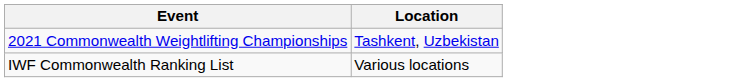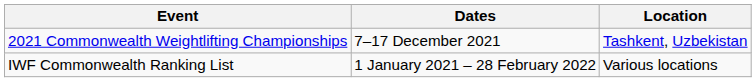+ column: Dates | 7–17 December 2021 | 1 January 2021 – 28 February 2022
